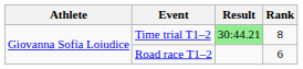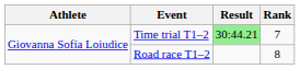Time trial T1–2 | Rank: 8 -> 7
Road race T1–2 | Rank: 6 -> 8
